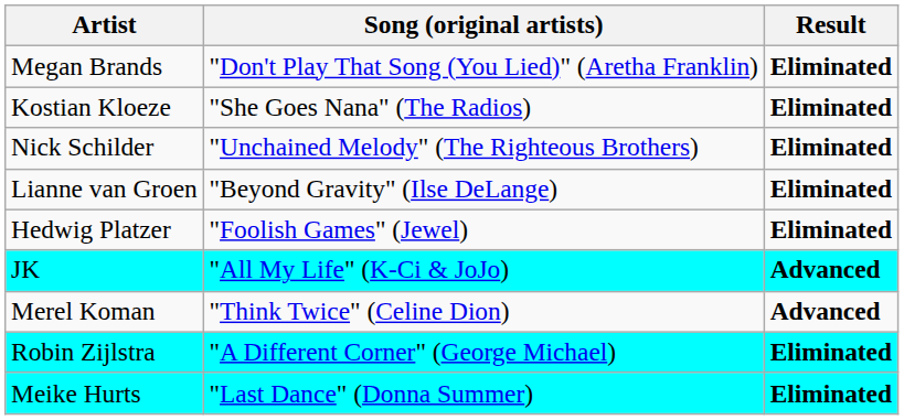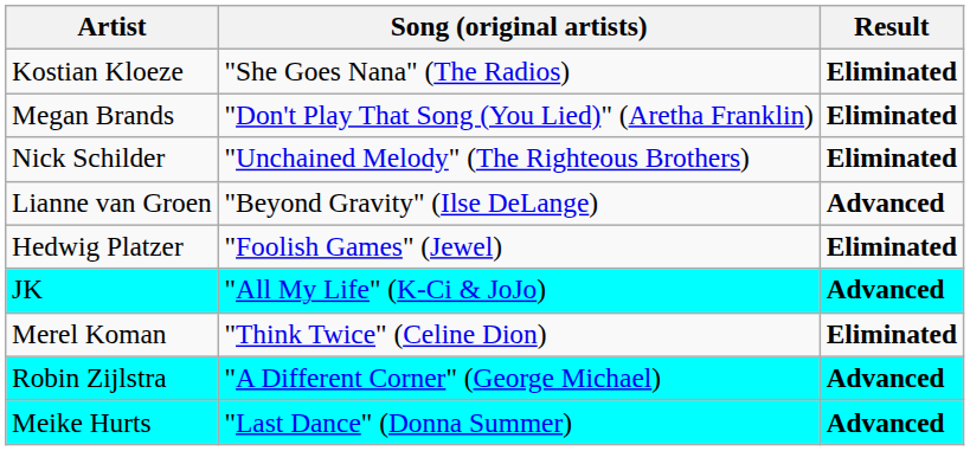rows swapped: Kostian Kloeze <-> Megan Brands
Lianne van Groen | Result: Eliminated -> Advanced
Merel Koman | Result: Advanced -> Eliminated
Robin Zijlstra | Result: Eliminated -> Advanced
Meike Hurts | Result: Eliminated -> Advanced
